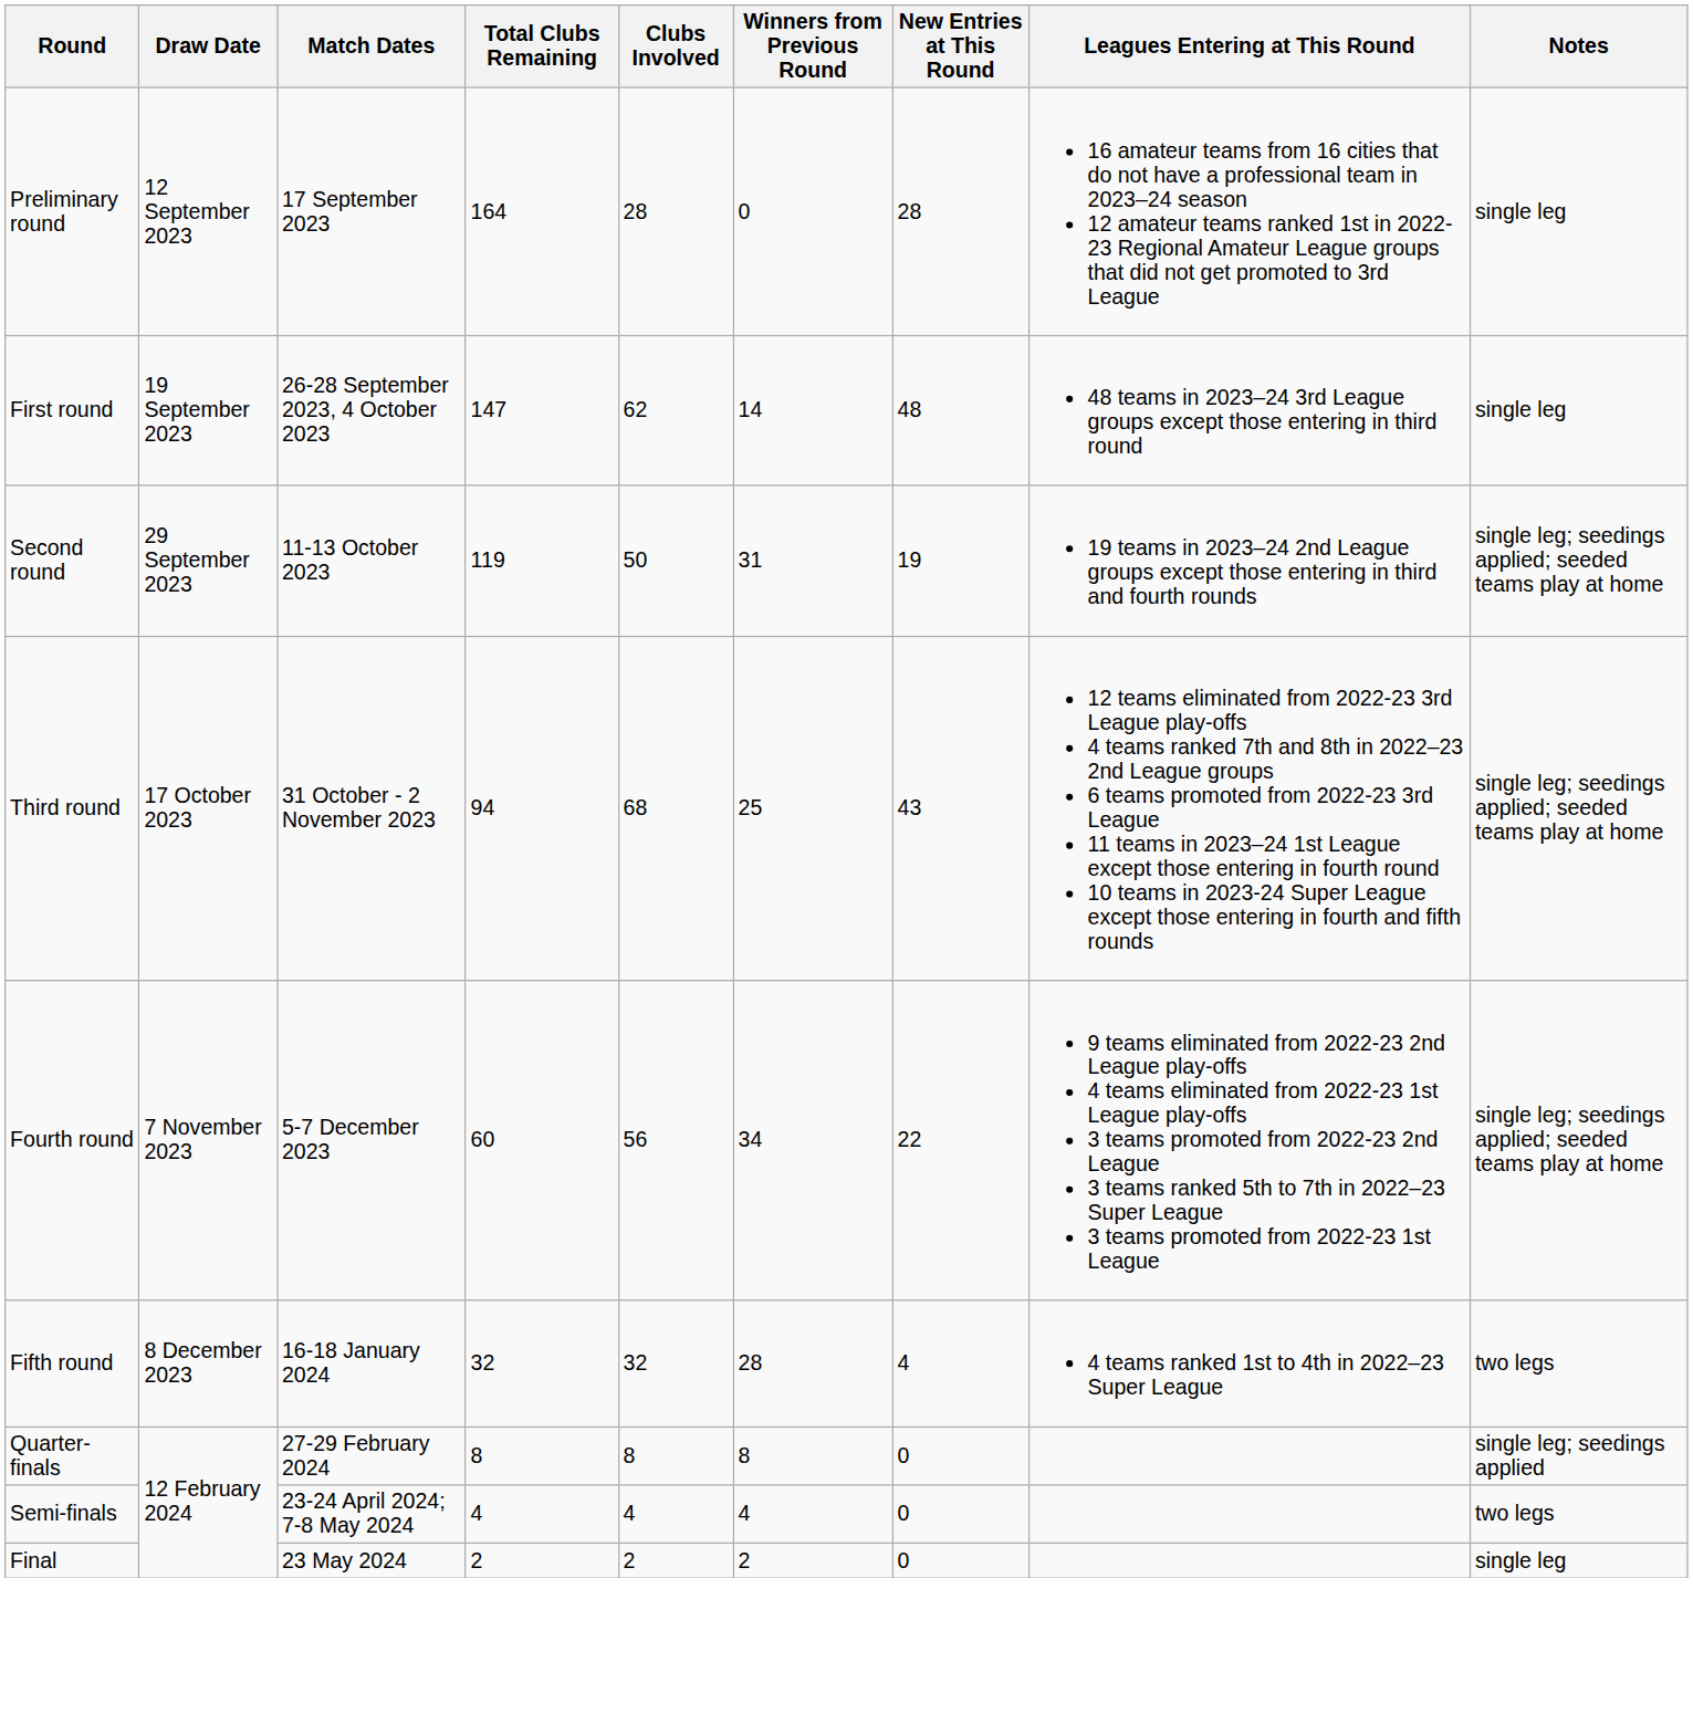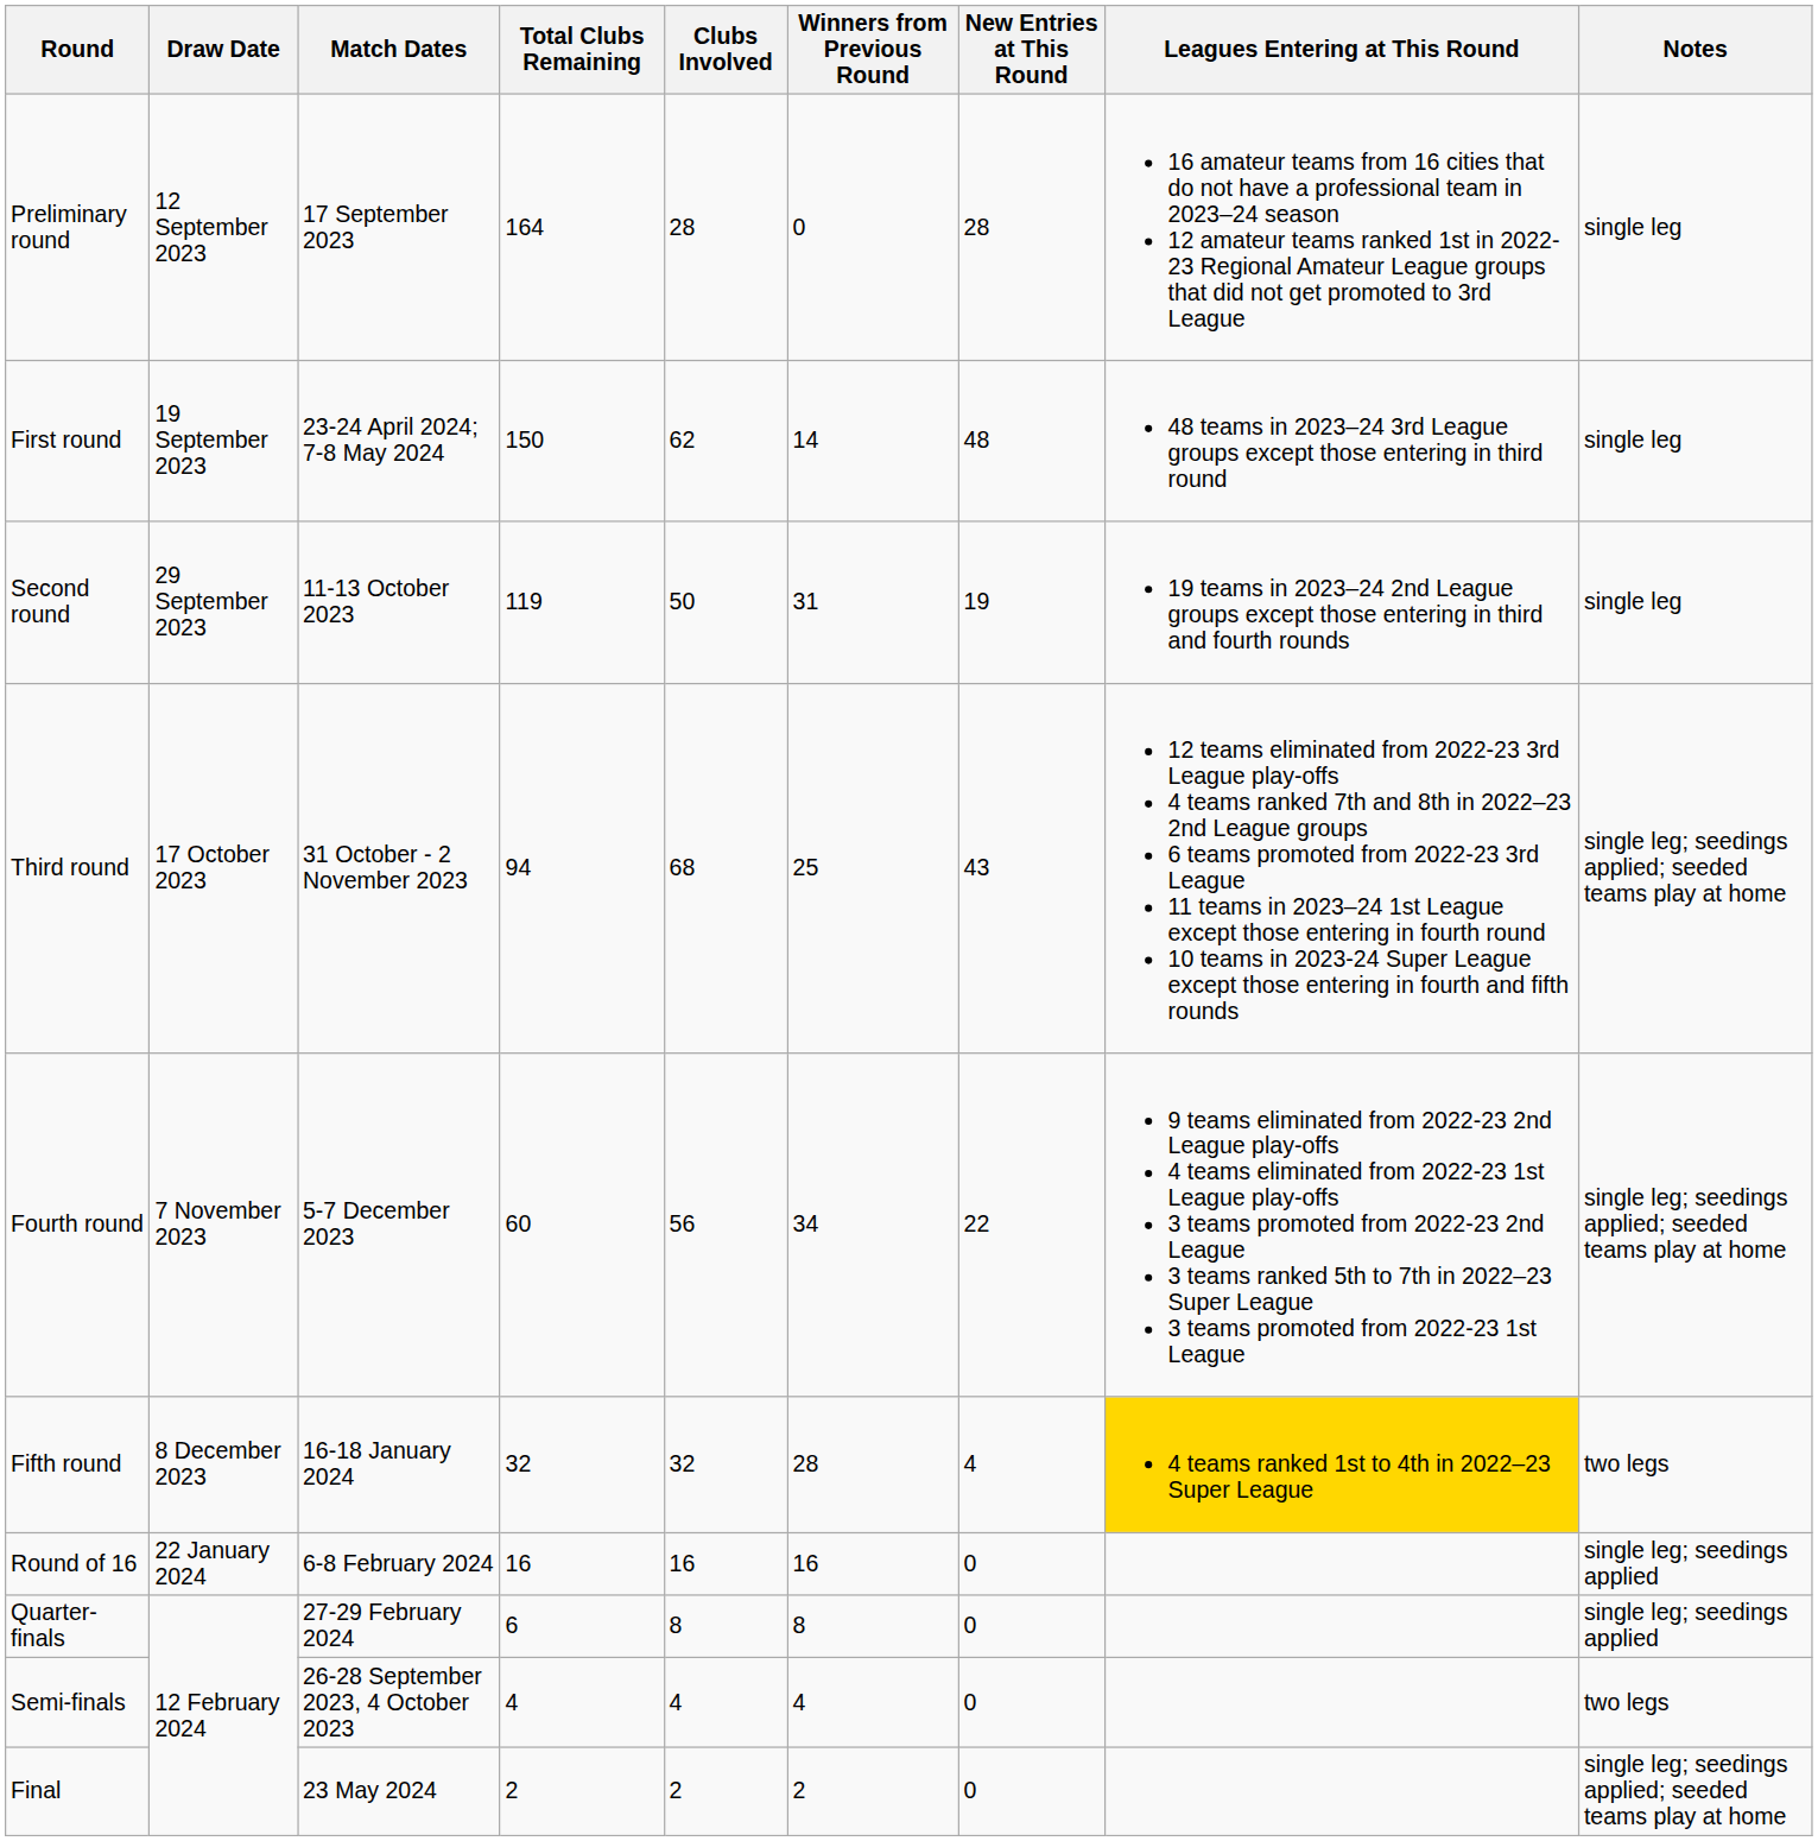First round | Match Dates: 26-28 September 2023, 4 October 2023 -> 23-24 April 2024; 7-8 May 2024
First round | Total Clubs Remaining: 147 -> 150
Second round | Notes: single leg; seedings applied; seeded teams play at home -> single leg
Fifth round | Leagues Entering at This Round: no background -> gold background
+ row: Round of 16 | 22 January 2024 | 6-8 February 2024 | 16 | 16 | 16 | 0 | single leg; seedings applied
Quarter-finals | Total Clubs Remaining: 8 -> 6
Semi-finals | Match Dates: 23-24 April 2024; 7-8 May 2024 -> 26-28 September 2023, 4 October 2023
Final | Notes: single leg -> single leg; seedings applied; seeded teams play at home
